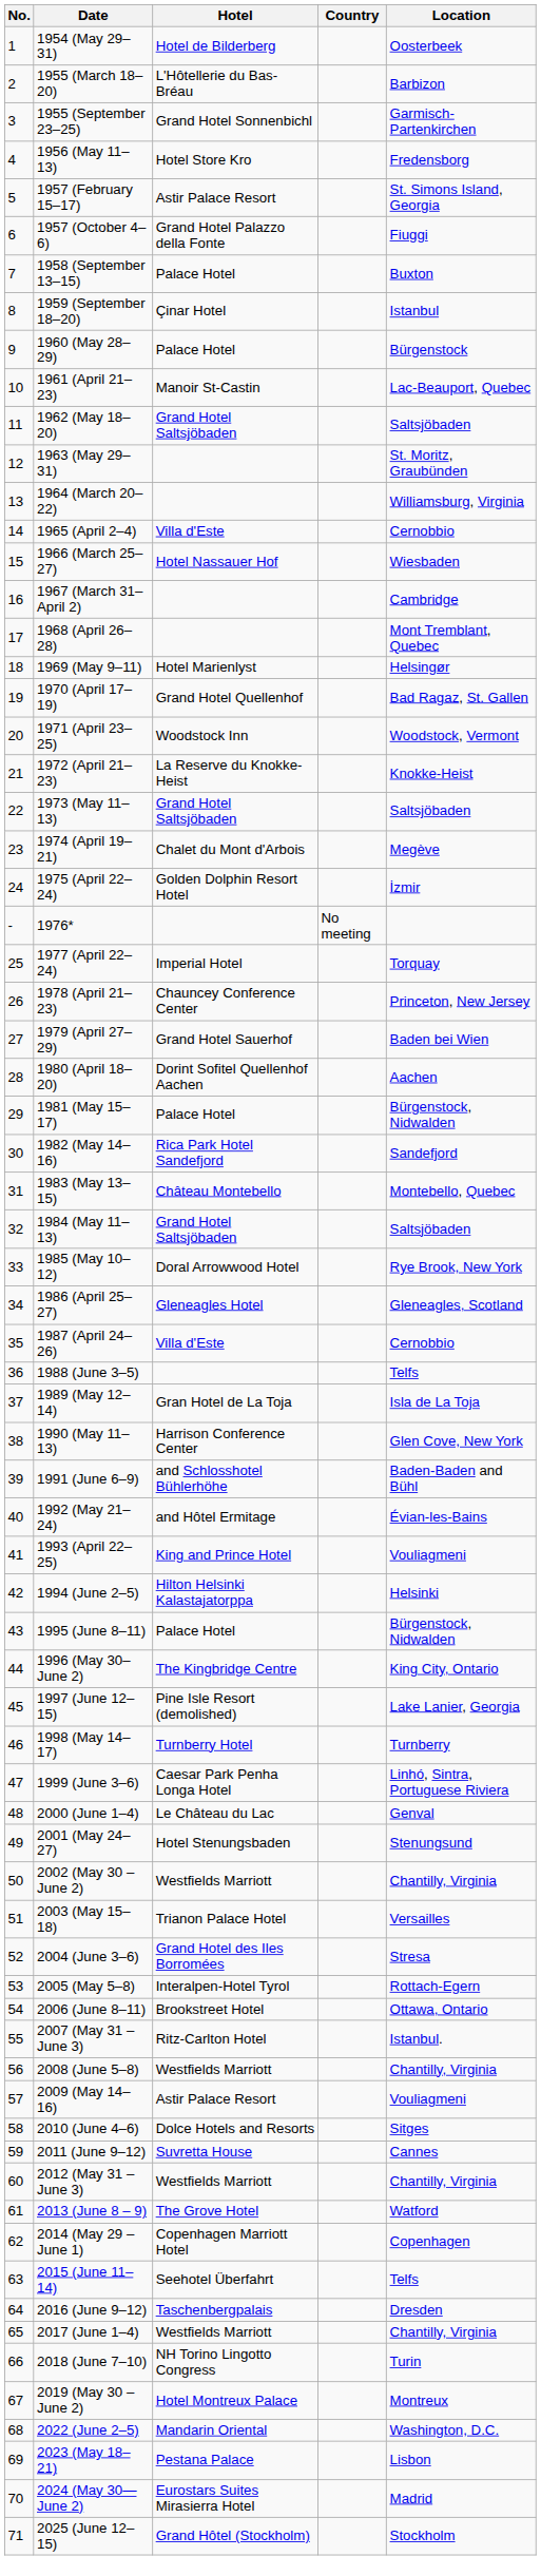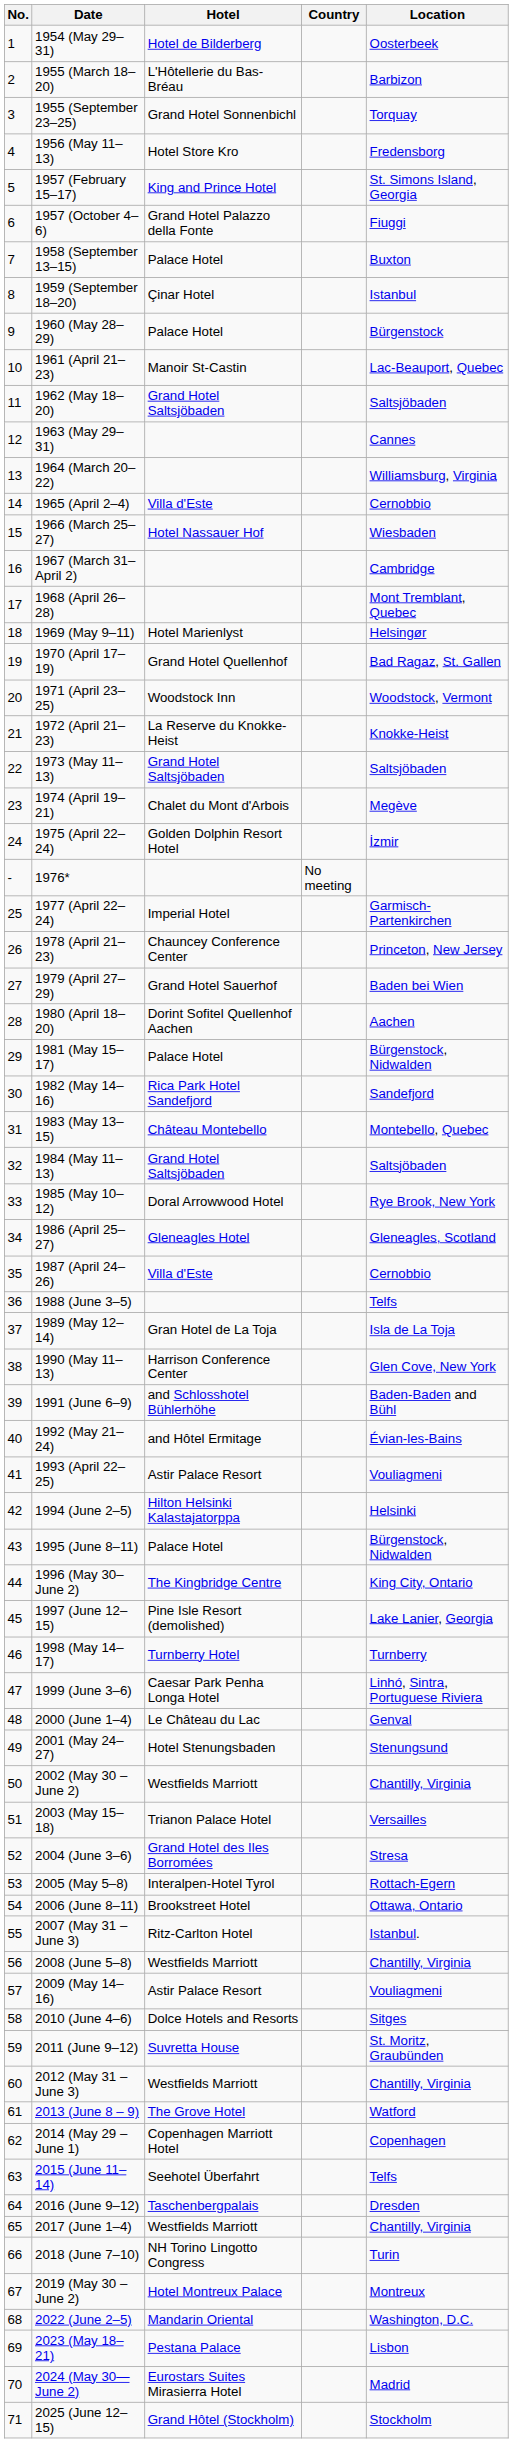1955 (September 23–25) | Location: Garmisch-Partenkirchen -> Torquay
1957 (February 15–17) | Hotel: Astir Palace Resort -> King and Prince Hotel
1963 (May 29–31) | Location: St. Moritz, Graubünden -> Cannes
1977 (April 22–24) | Location: Torquay -> Garmisch-Partenkirchen
1993 (April 22–25) | Hotel: King and Prince Hotel -> Astir Palace Resort
2011 (June 9–12) | Location: Cannes -> St. Moritz, Graubünden
